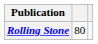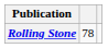Rolling Stone | column 2: 80 -> 78
